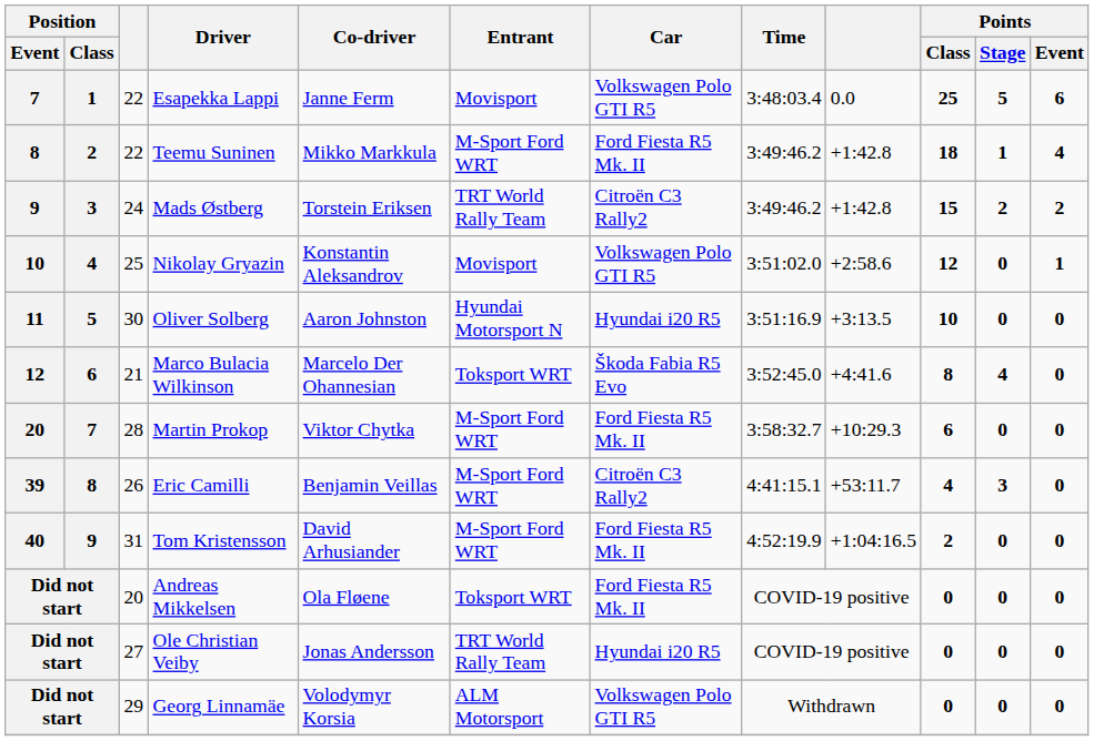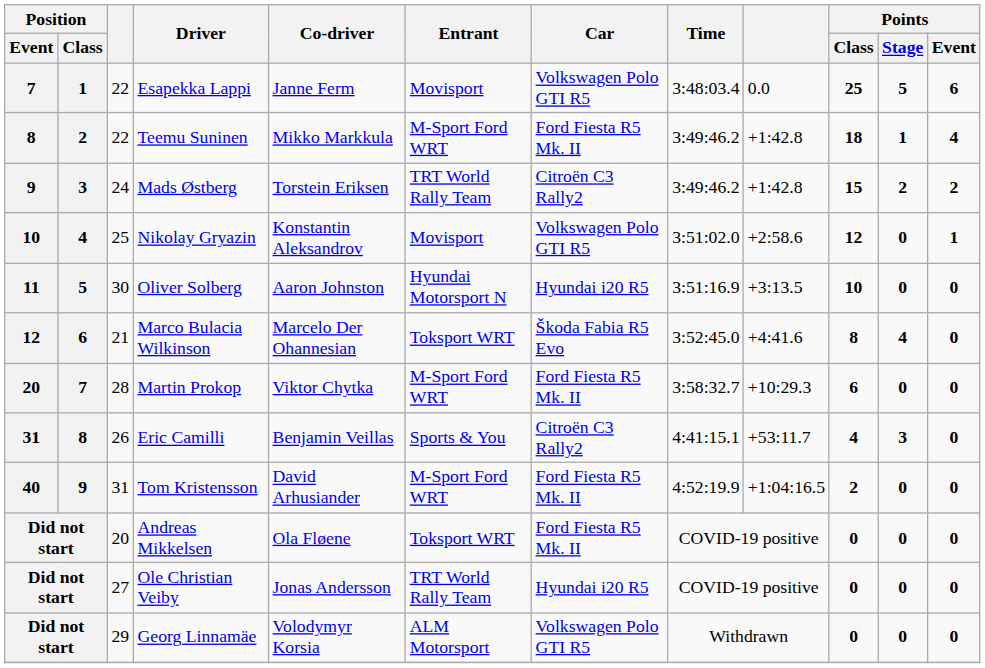Eric Camilli | Position / Event: 39 -> 31
Eric Camilli | Entrant: M-Sport Ford WRT -> Sports & You
